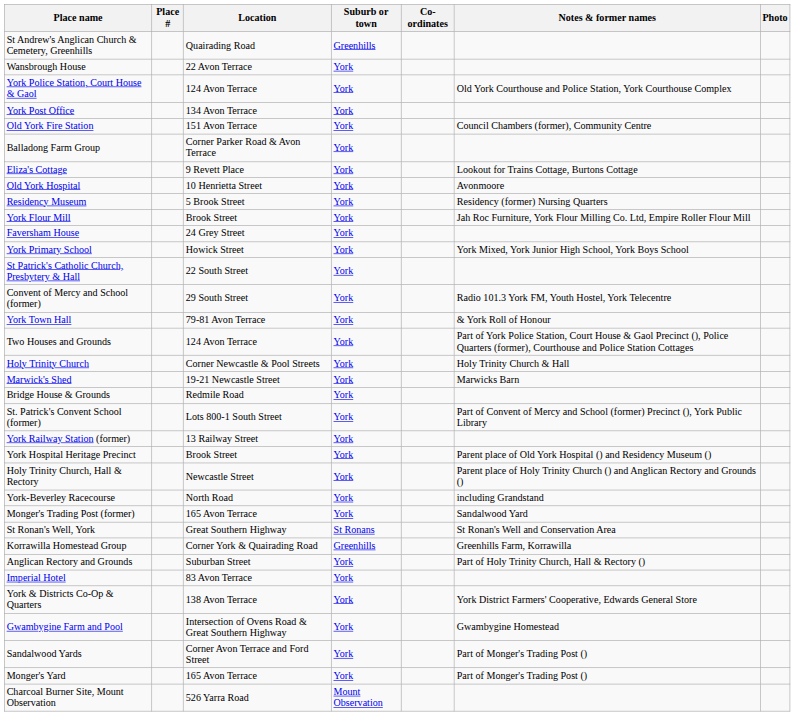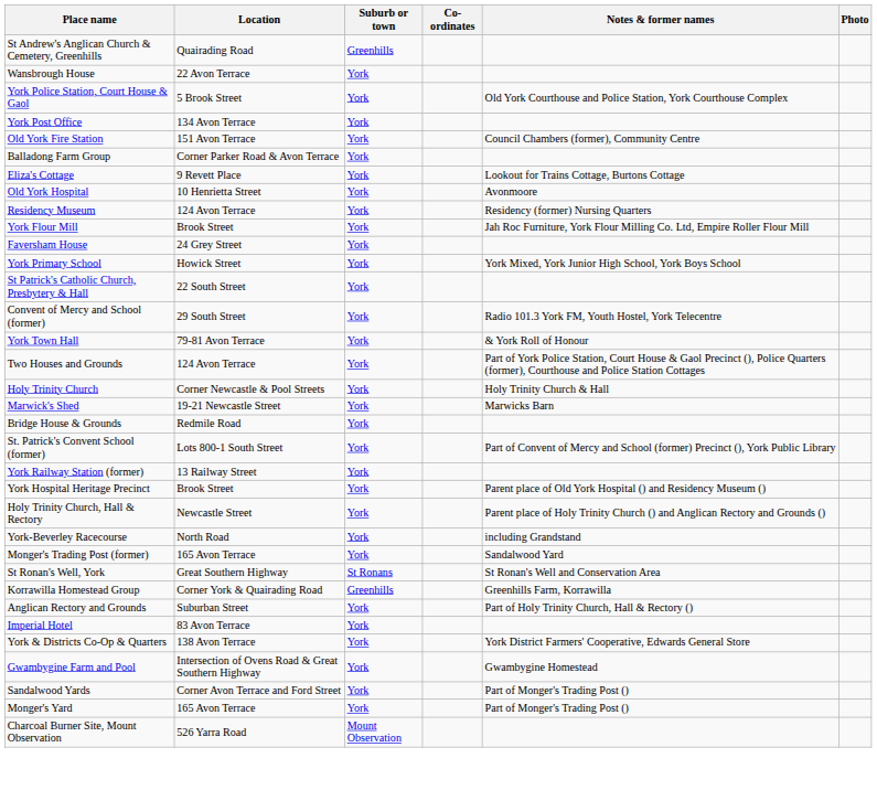- column: Place #
York Police Station, Court House & Gaol | Location: 124 Avon Terrace -> 5 Brook Street
Residency Museum | Location: 5 Brook Street -> 124 Avon Terrace
